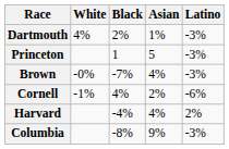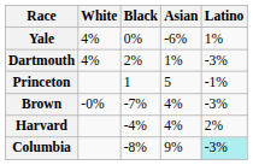+ row: Yale | 4% | 0% | -6% | 1%
Princeton | Latino: -3% -> -1%
- row: Cornell | -1% | 4% | 2% | -6%
Columbia | Latino: no background -> paleturquoise background
